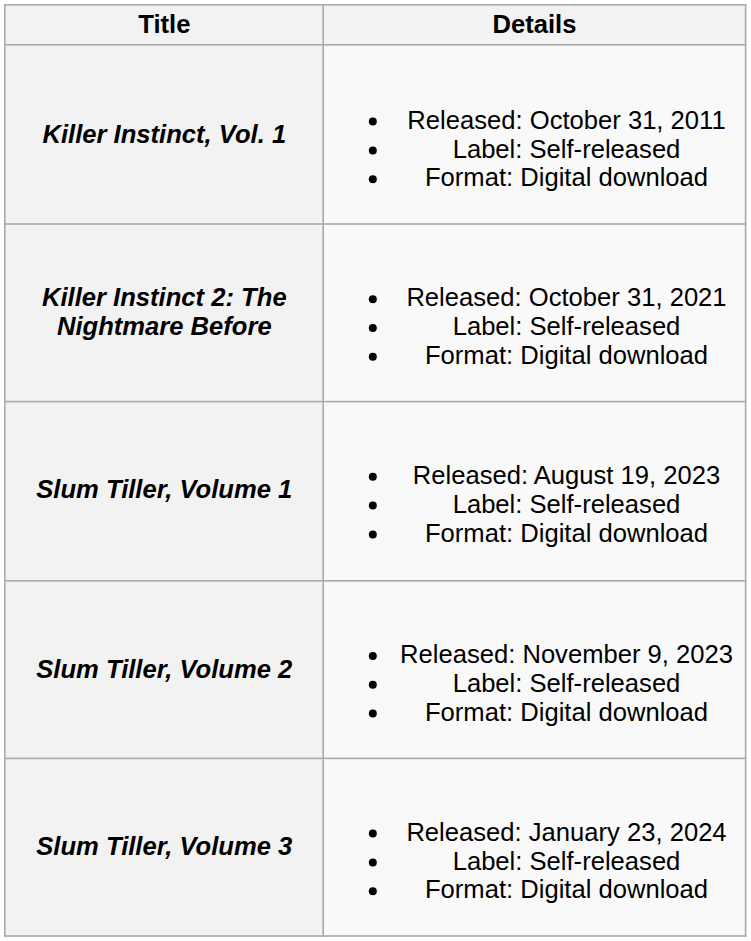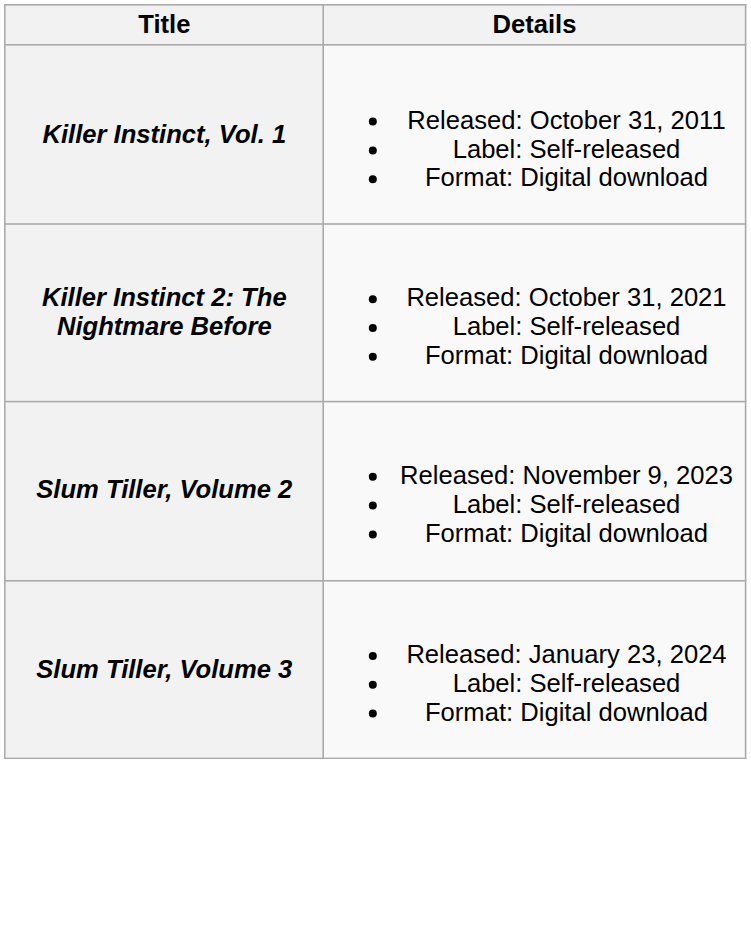- row: Slum Tiller, Volume 1 | Released: August 19, 2023 Label: Self-released Format: Digital download
